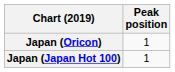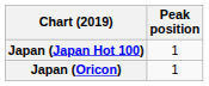rows swapped: Japan (Japan Hot 100) <-> Japan (Oricon)
